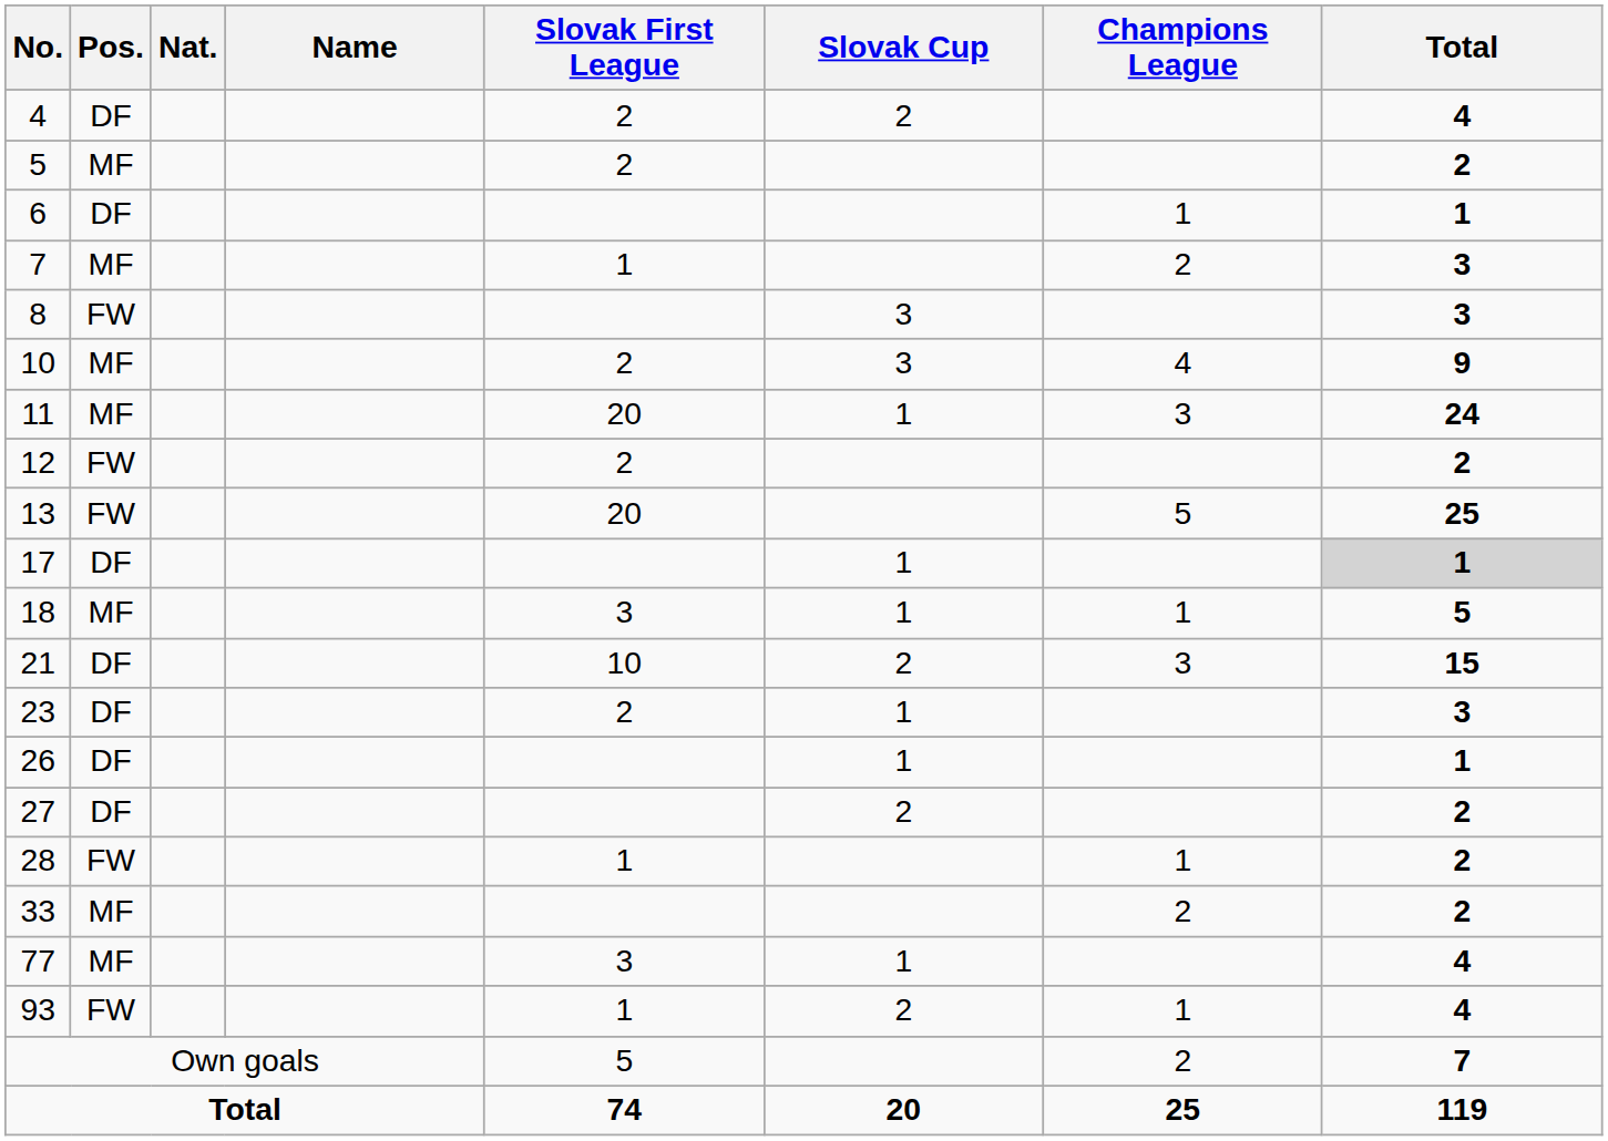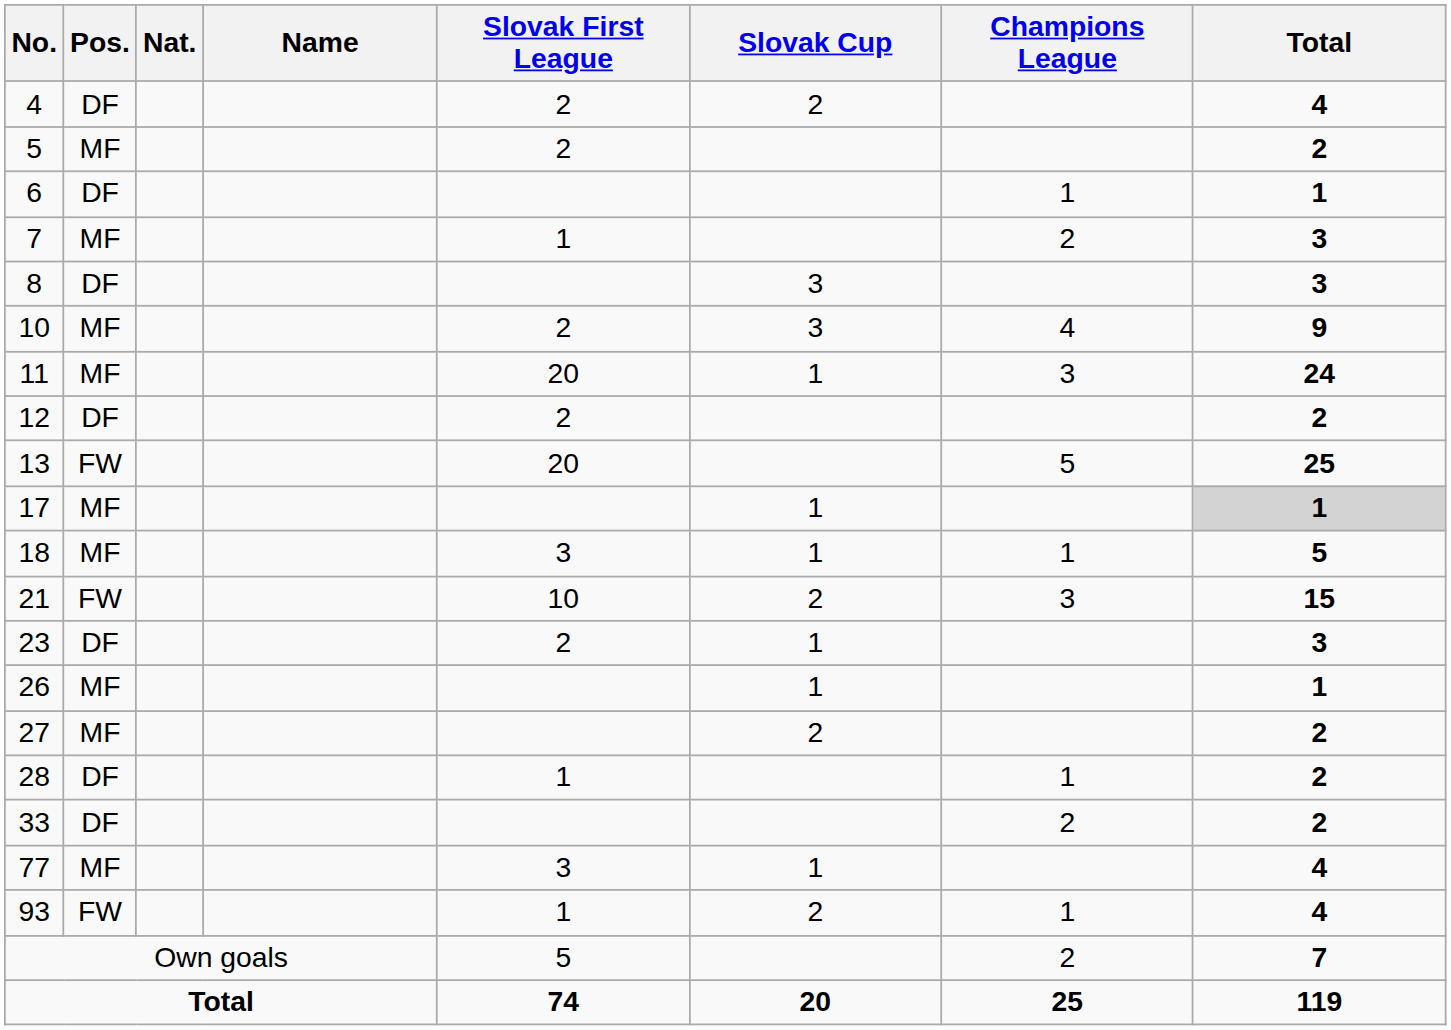8 | Pos.: FW -> DF
12 | Pos.: FW -> DF
17 | Pos.: DF -> MF
21 | Pos.: DF -> FW
26 | Pos.: DF -> MF
27 | Pos.: DF -> MF
28 | Pos.: FW -> DF
33 | Pos.: MF -> DF
